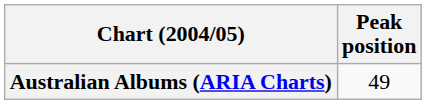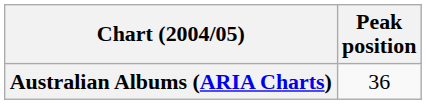Australian Albums (ARIA Charts) | Peak position: 49 -> 36
